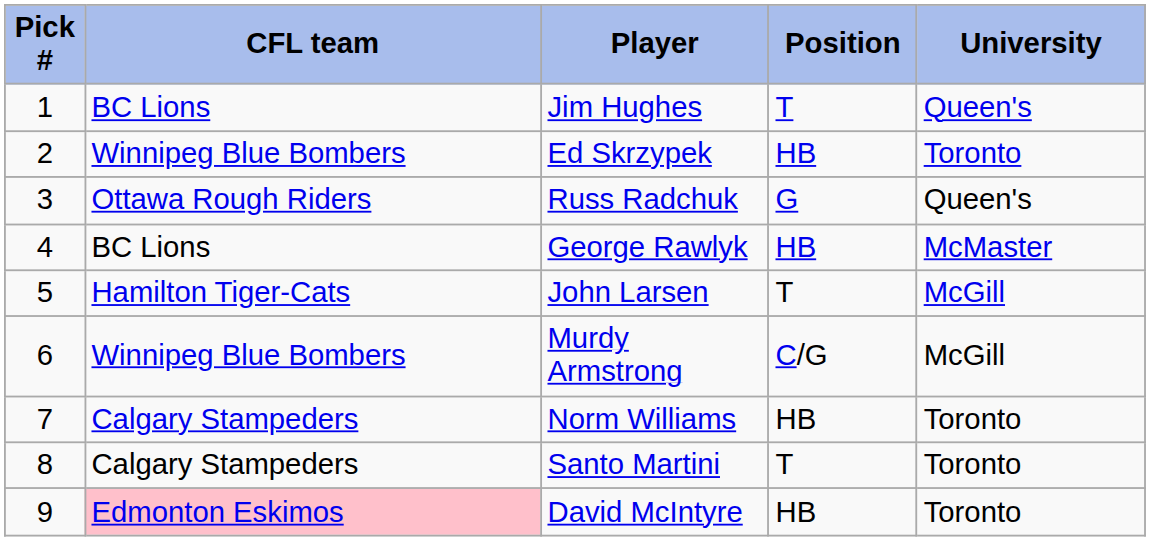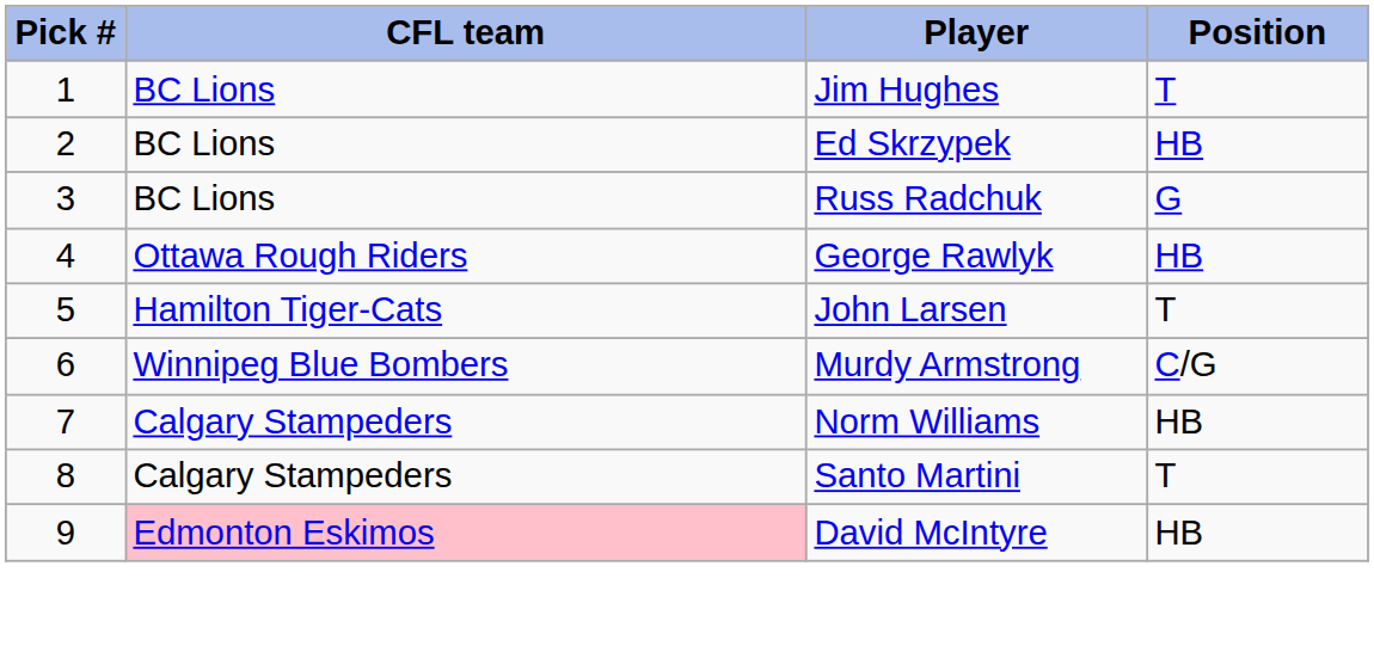- column: University | Queen's | Toronto | Queen's | McMaster | McGill | McGill | Toronto | Toronto | Toronto
Ed Skrzypek | CFL team: Winnipeg Blue Bombers -> BC Lions
Russ Radchuk | CFL team: Ottawa Rough Riders -> BC Lions
George Rawlyk | CFL team: BC Lions -> Ottawa Rough Riders
